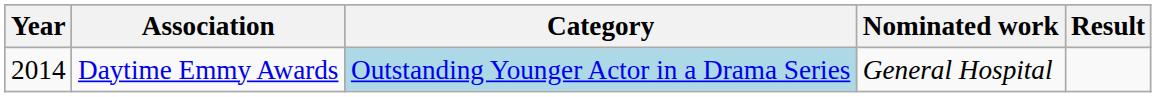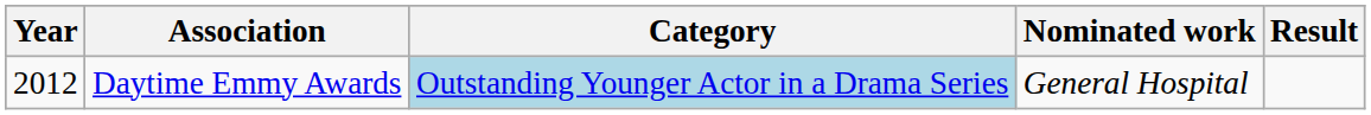Daytime Emmy Awards | Year: 2014 -> 2012
